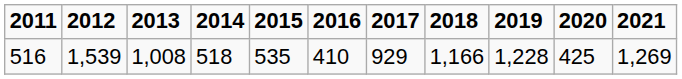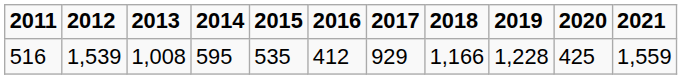516 | 2014: 518 -> 595
516 | 2016: 410 -> 412
516 | 2021: 1,269 -> 1,559
